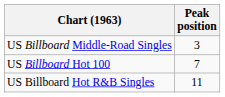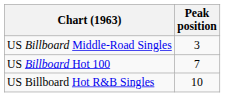US Billboard Hot R&B Singles | Peak position: 11 -> 10
